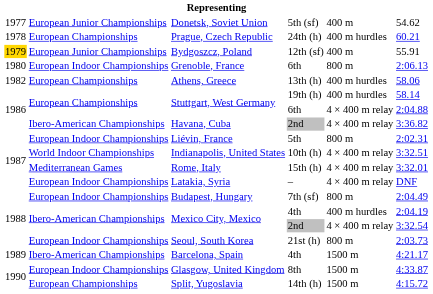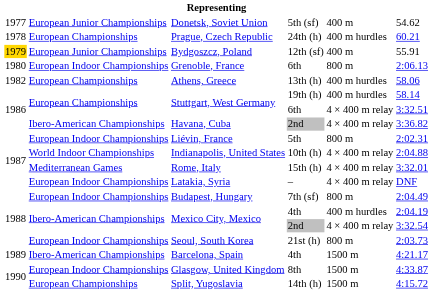Stuttgart, West Germany / 6th | column 6: 2:04.88 -> 3:32.51
Indianapolis, United States | column 6: 3:32.51 -> 2:04.88
